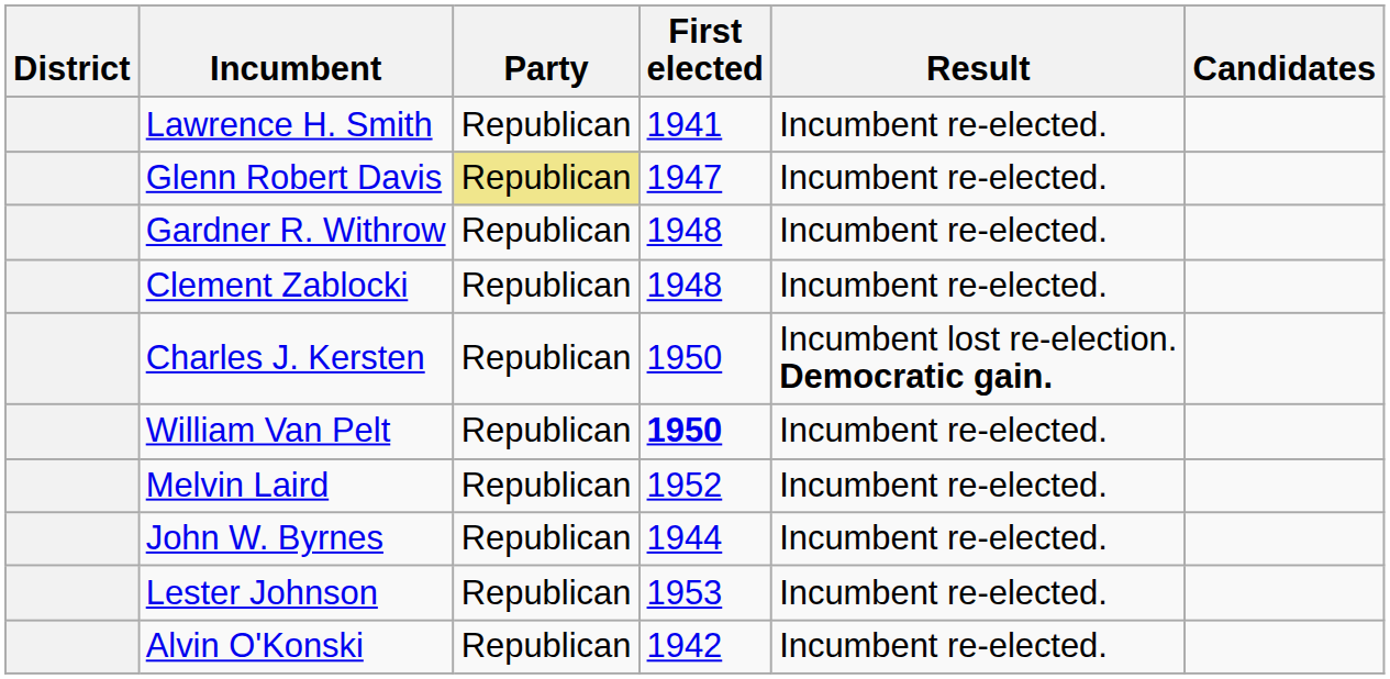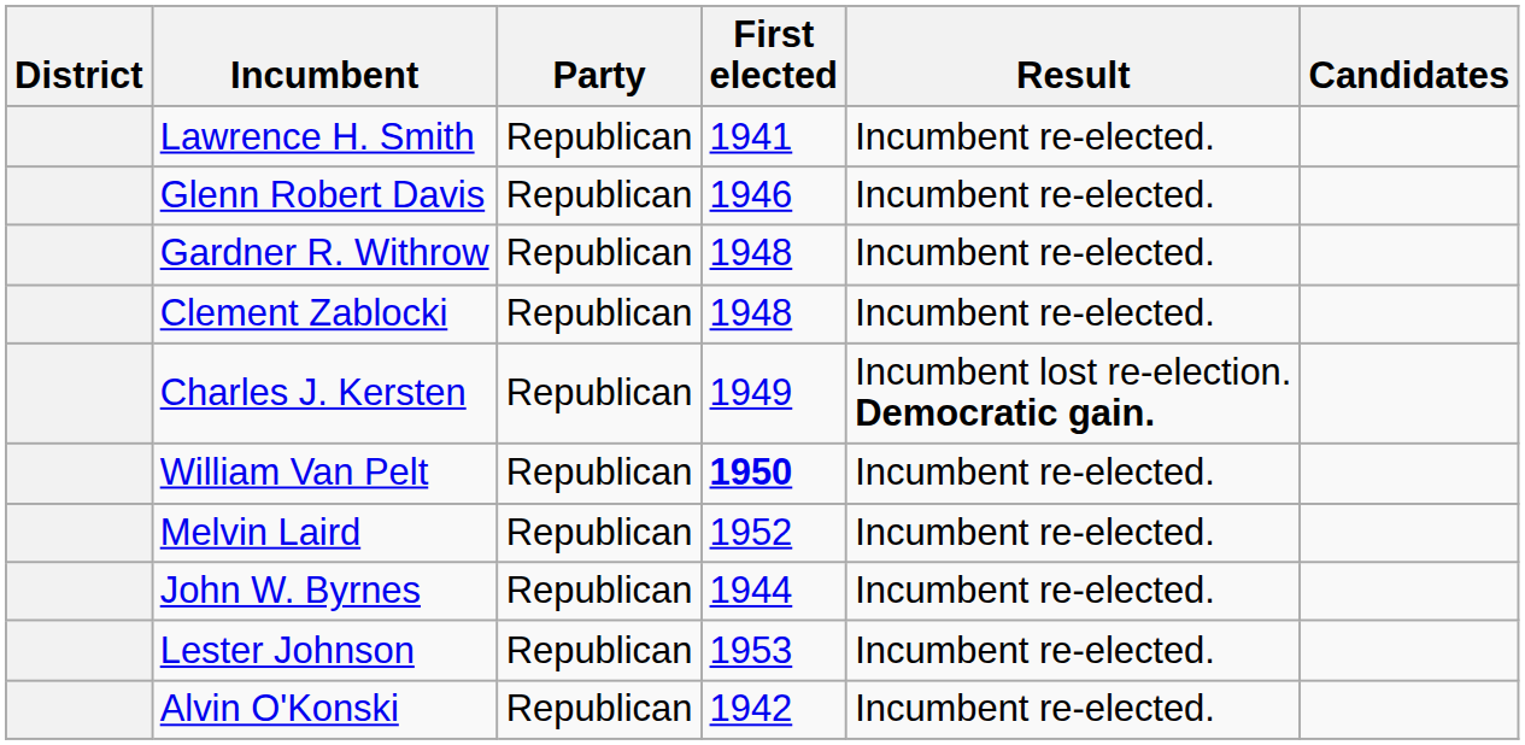Glenn Robert Davis | Party: khaki background -> no background
Glenn Robert Davis | First elected: 1947 -> 1946
Charles J. Kersten | First elected: 1950 -> 1949
